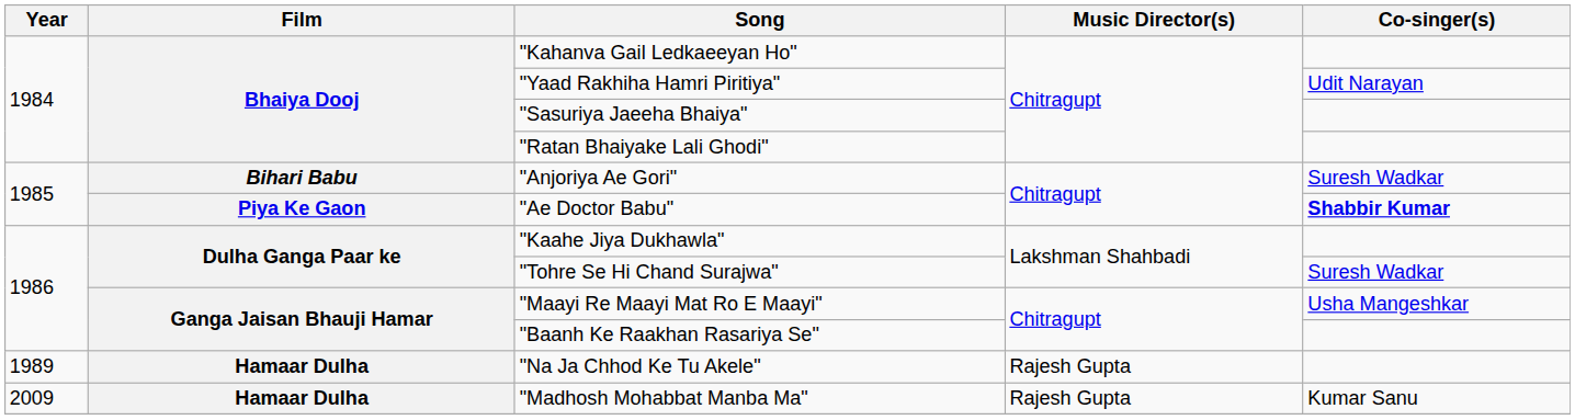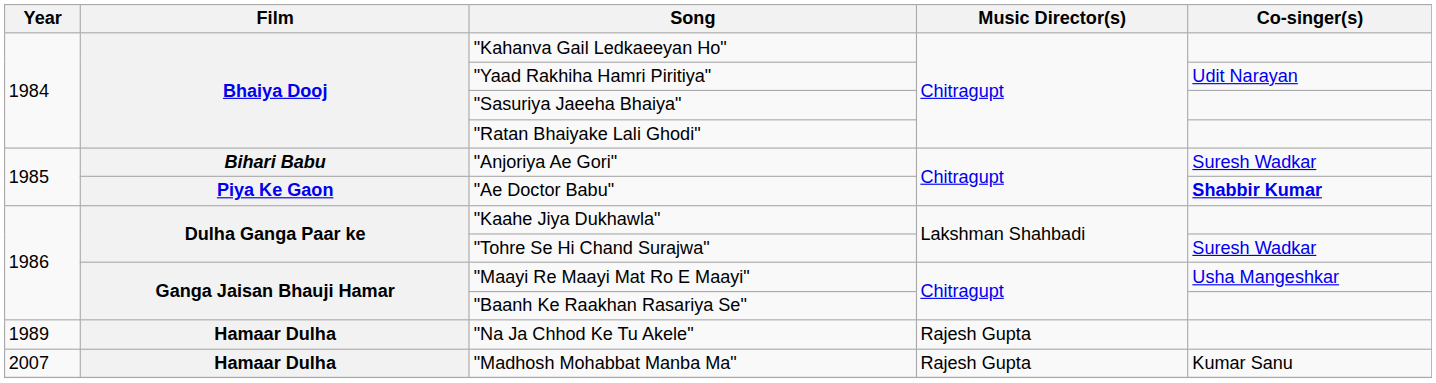"Madhosh Mohabbat Manba Ma" | Year: 2009 -> 2007
